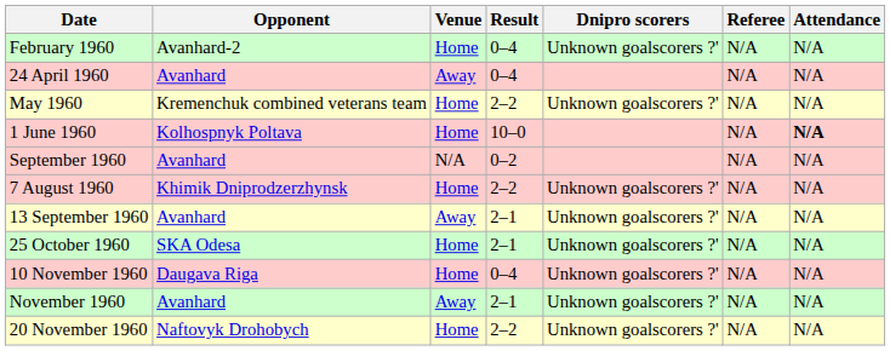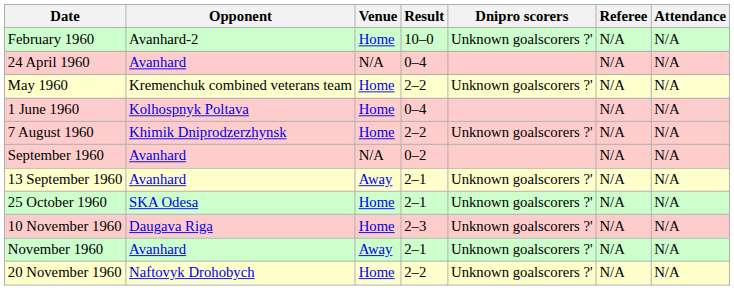February 1960 | Result: 0–4 -> 10–0
24 April 1960 | Venue: Away -> N/A
1 June 1960 | Result: 10–0 -> 0–4
1 June 1960 | Attendance: bold -> normal
rows swapped: 7 August 1960 <-> September 1960
10 November 1960 | Result: 0–4 -> 2–3
